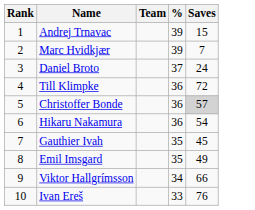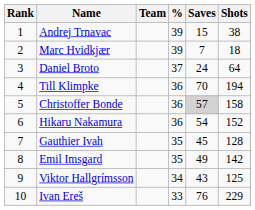+ column: Shots | 38 | 18 | 64 | 194 | 158 | 152 | 128 | 142 | 125 | 229
Till Klimpke | Saves: 72 -> 70
Viktor Hallgrímsson | Saves: 66 -> 43
